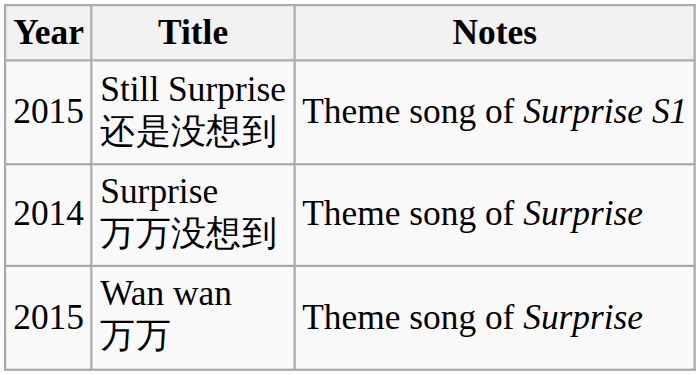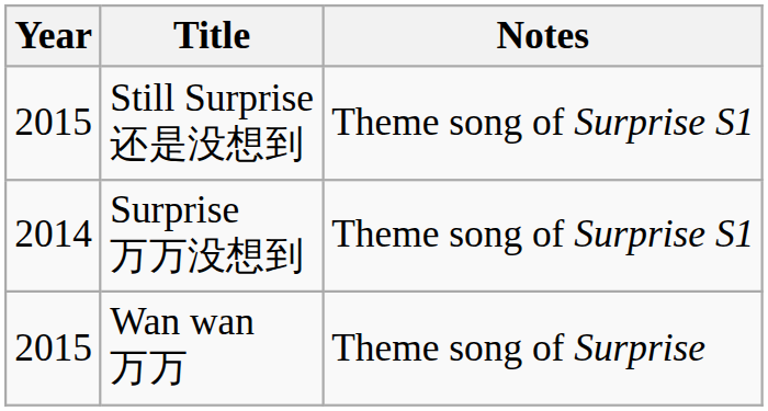Surprise 万万没想到 | Notes: Theme song of Surprise -> Theme song of Surprise S1
